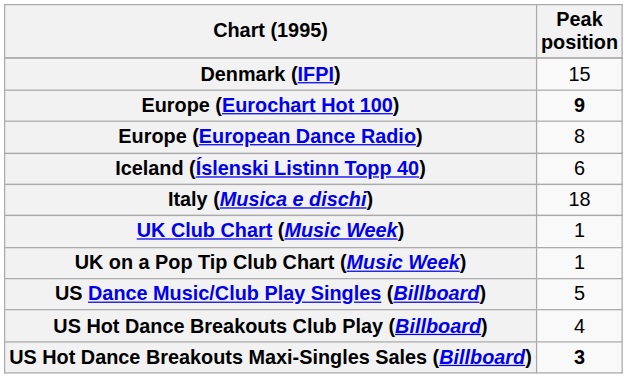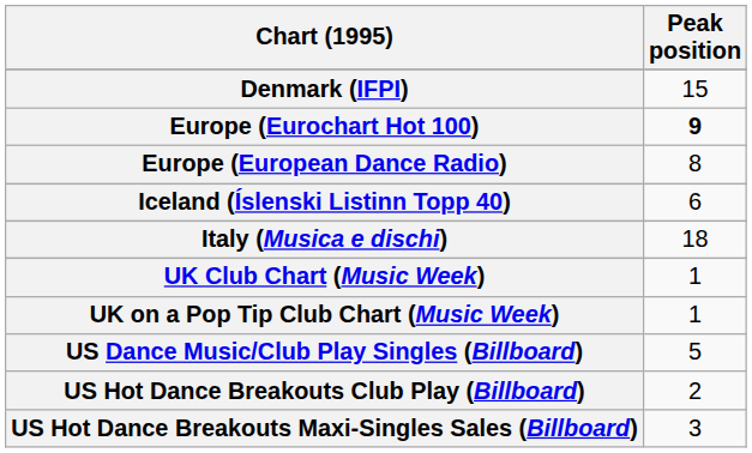US Hot Dance Breakouts Club Play (Billboard) | Peak position: 4 -> 2
US Hot Dance Breakouts Maxi-Singles Sales (Billboard) | Peak position: bold -> normal
